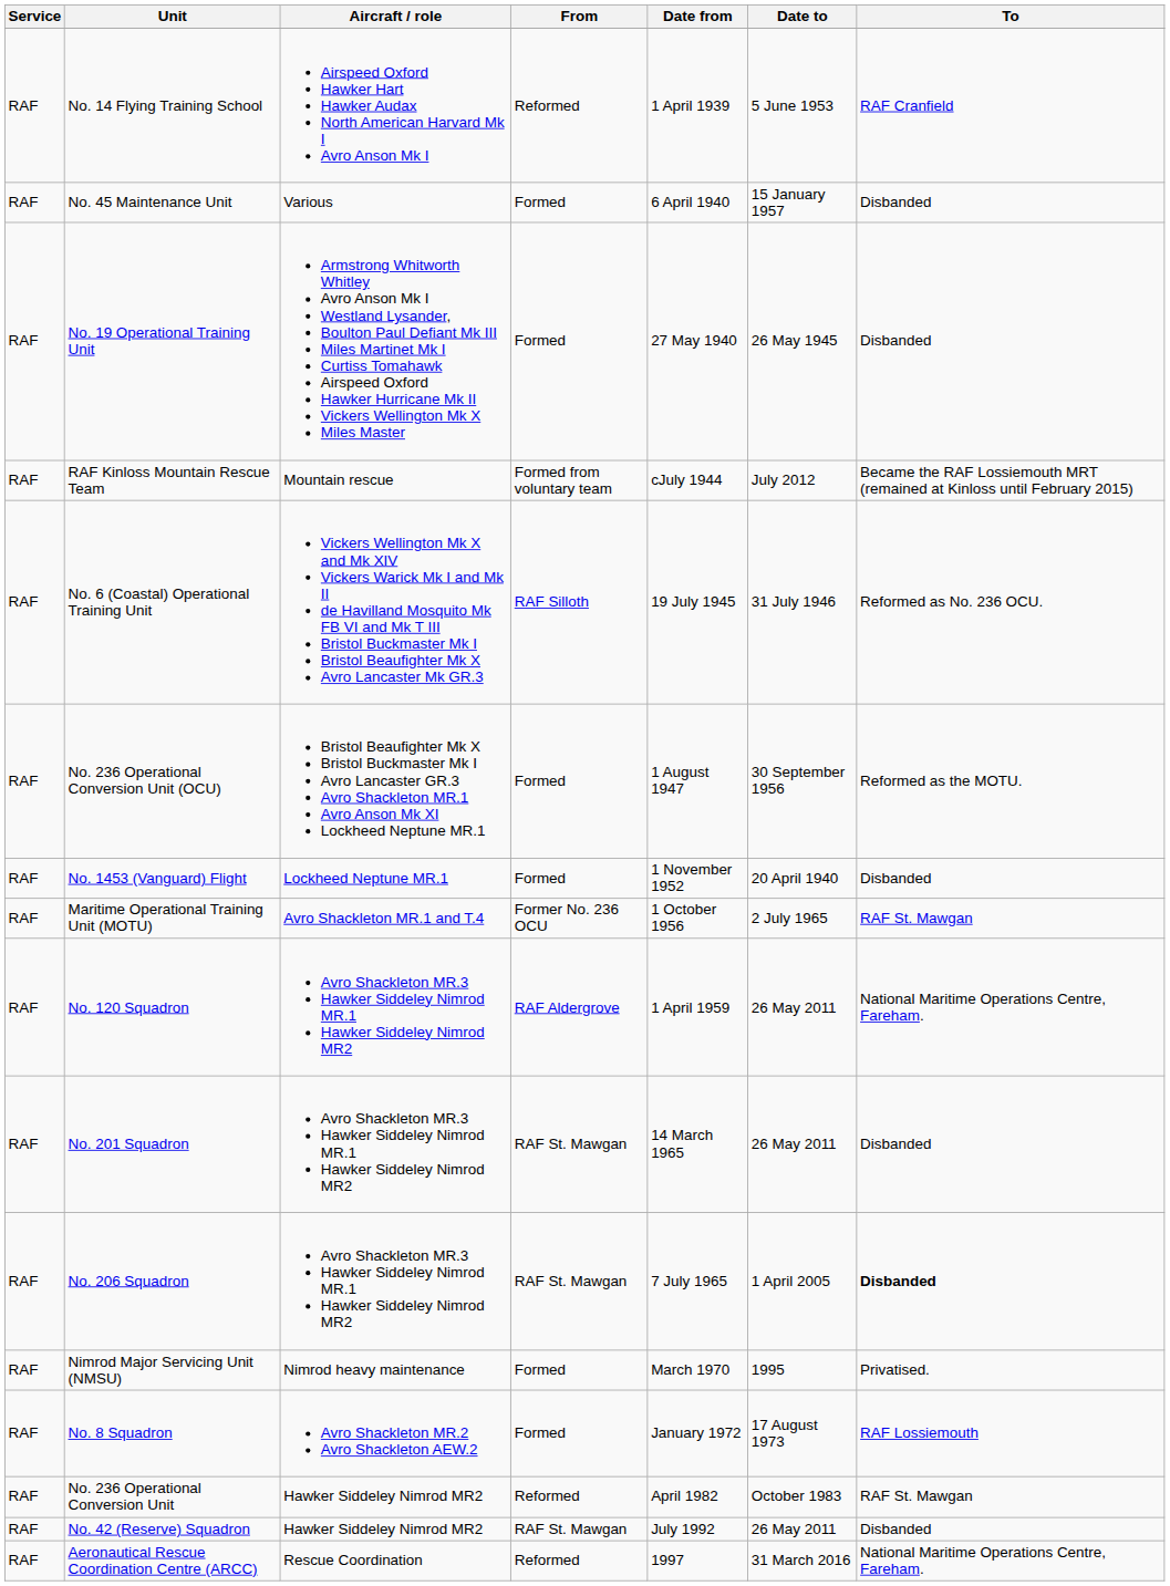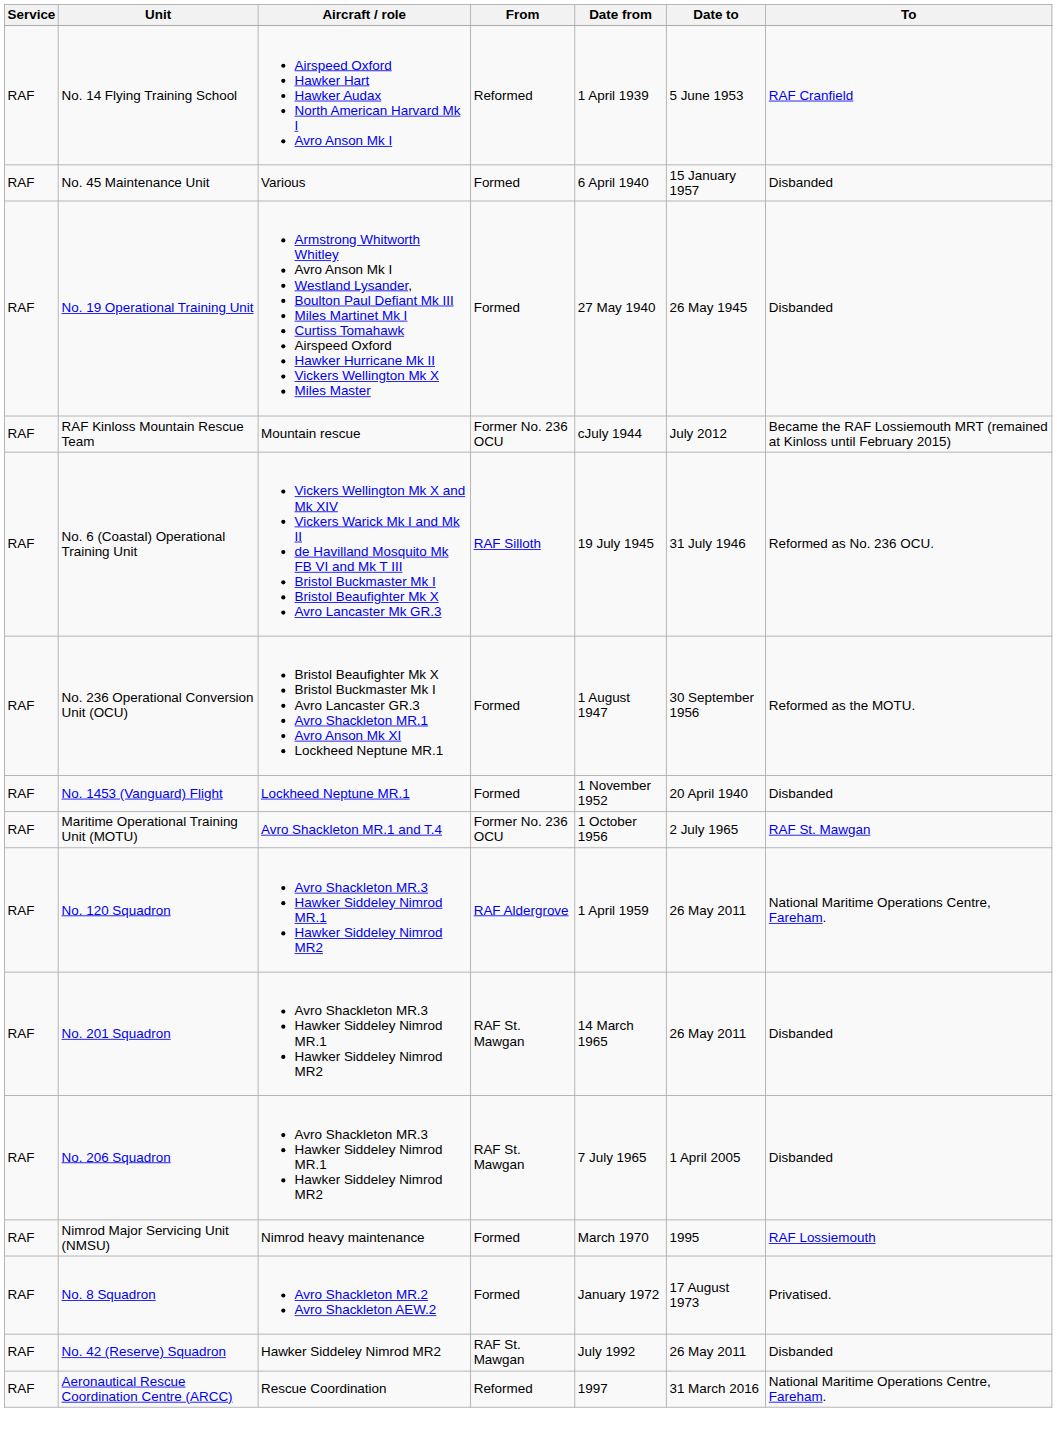RAF Kinloss Mountain Rescue Team | From: Formed from voluntary team -> Former No. 236 OCU
No. 206 Squadron | To: bold -> normal
Nimrod Major Servicing Unit (NMSU) | To: Privatised. -> RAF Lossiemouth
No. 8 Squadron | To: RAF Lossiemouth -> Privatised.
- row: RAF | No. 236 Operational Conversion Unit | Hawker Siddeley Nimrod MR2 | Reformed | April 1982 | October 1983 | RAF St. Mawgan
